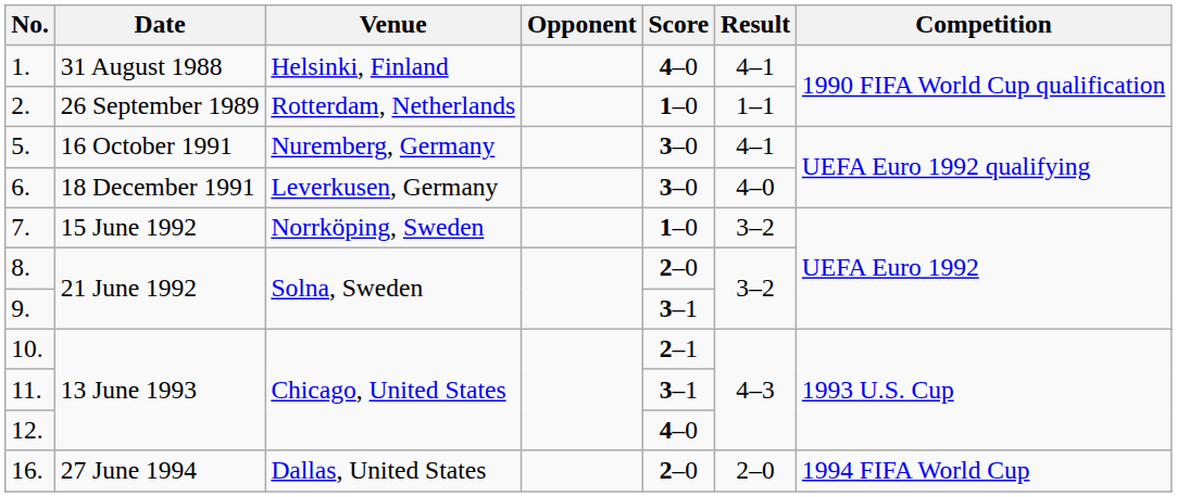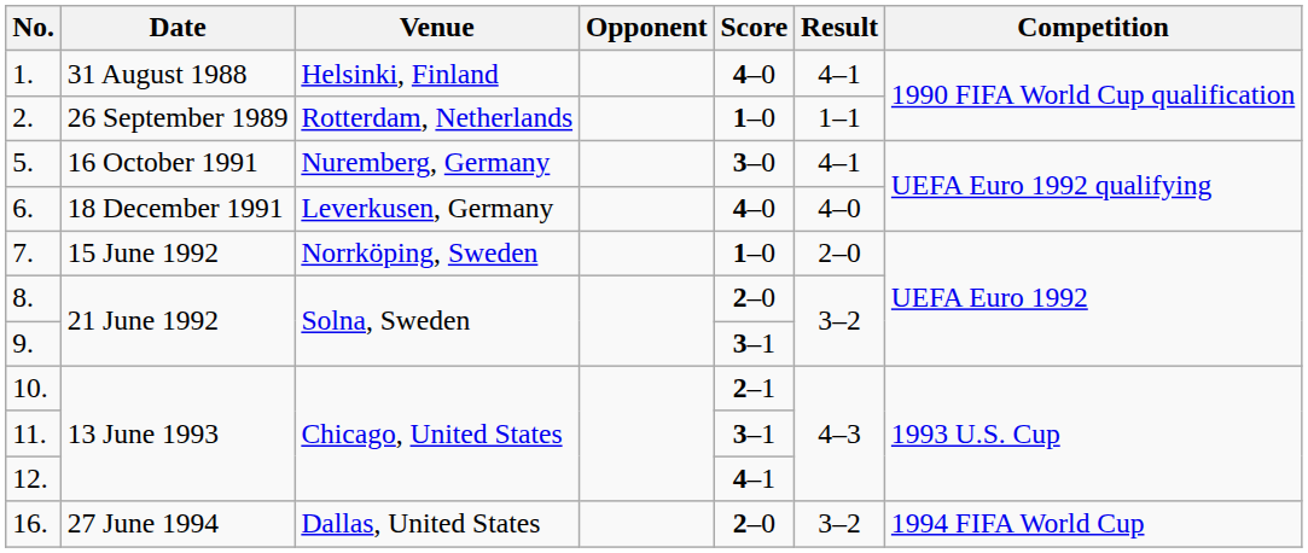6. | Score: 3–0 -> 4–0
7. | Result: 3–2 -> 2–0
12. | Score: 4–0 -> 4–1
16. | Result: 2–0 -> 3–2
